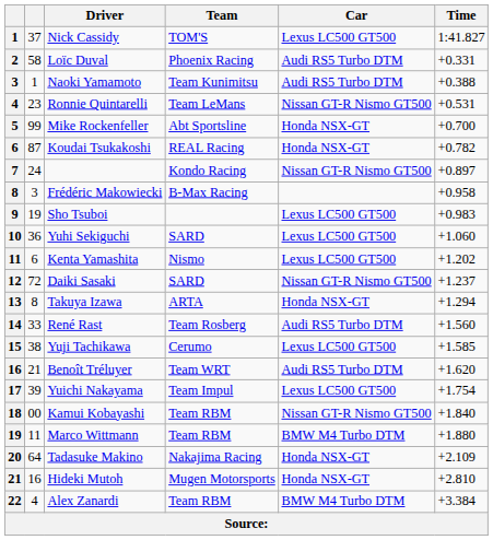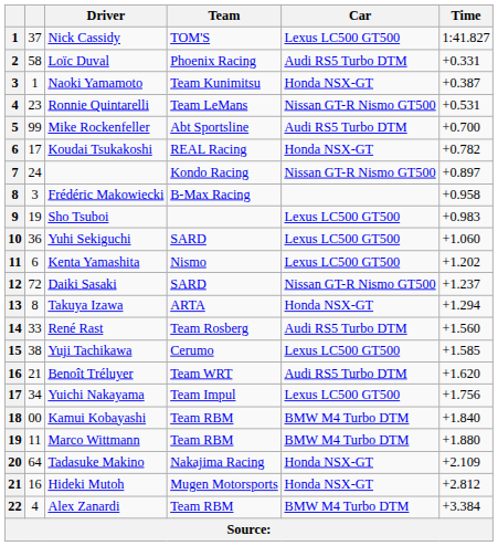Naoki Yamamoto | Car: Audi RS5 Turbo DTM -> Honda NSX-GT
Naoki Yamamoto | Time: +0.388 -> +0.387
Mike Rockenfeller | Car: Honda NSX-GT -> Audi RS5 Turbo DTM
Koudai Tsukakoshi | column 2: 87 -> 17
Yuichi Nakayama | column 2: 39 -> 34
Yuichi Nakayama | Time: +1.754 -> +1.756
Kamui Kobayashi | Car: Nissan GT-R Nismo GT500 -> BMW M4 Turbo DTM
Hideki Mutoh | Time: +2.810 -> +2.812
